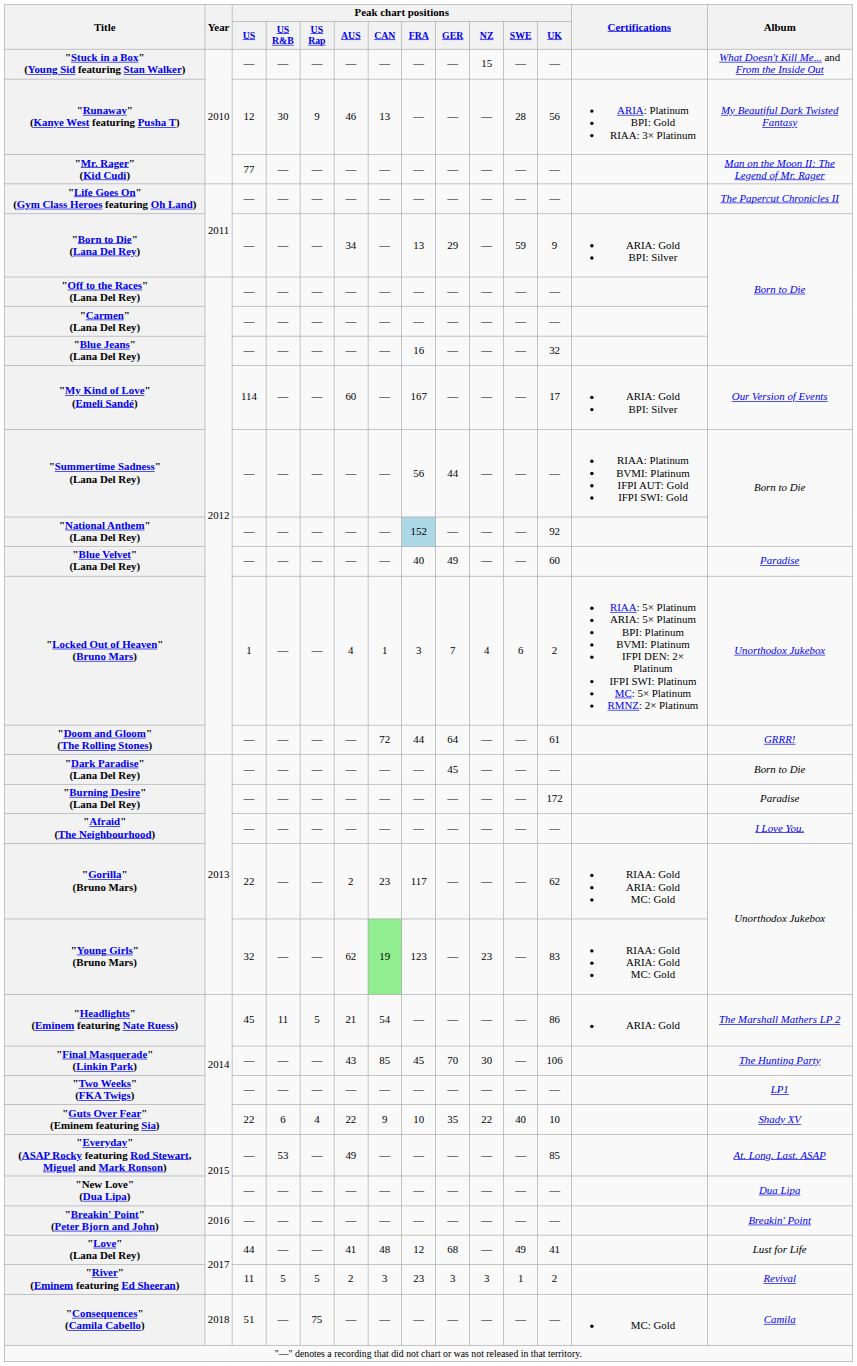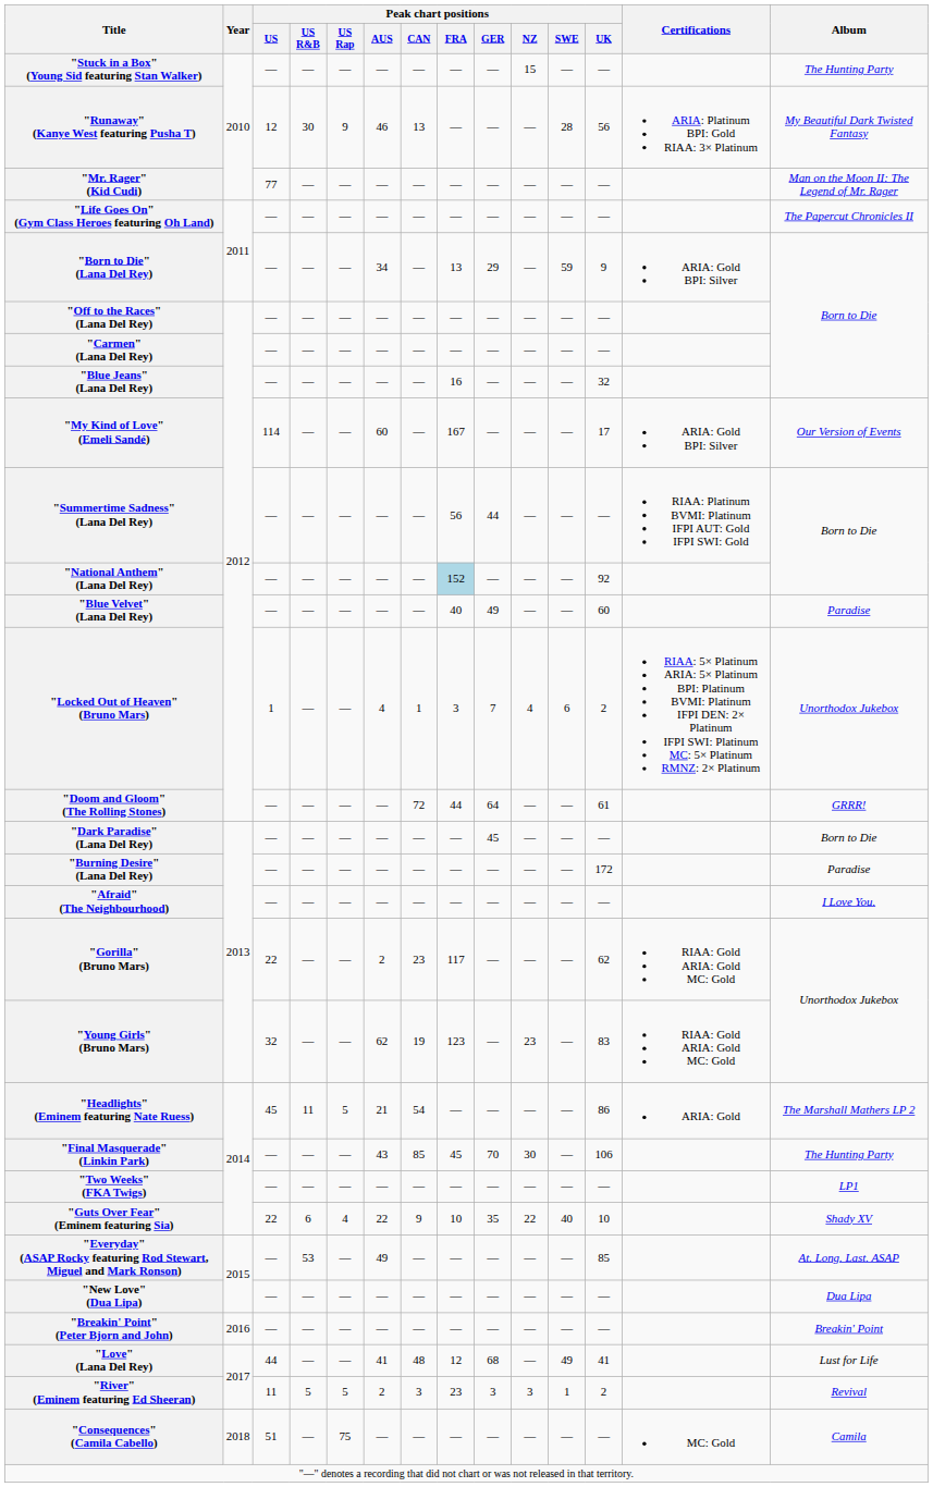"Stuck in a Box" (Young Sid featuring Stan Walker) | Album: What Doesn't Kill Me... and From the Inside Out -> The Hunting Party
"Young Girls" (Bruno Mars) | Peak chart positions / CAN: lightgreen background -> no background
